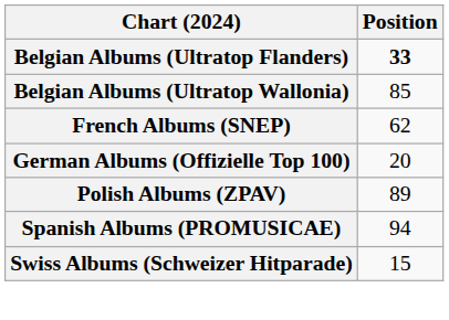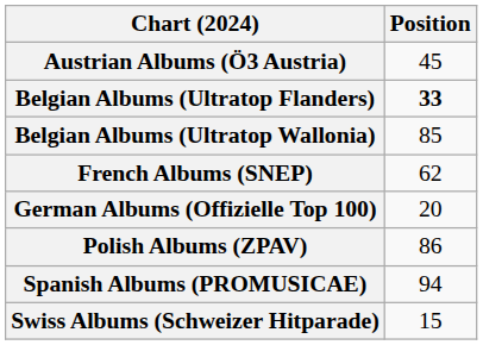+ row: Austrian Albums (Ö3 Austria) | 45
Polish Albums (ZPAV) | Position: 89 -> 86
